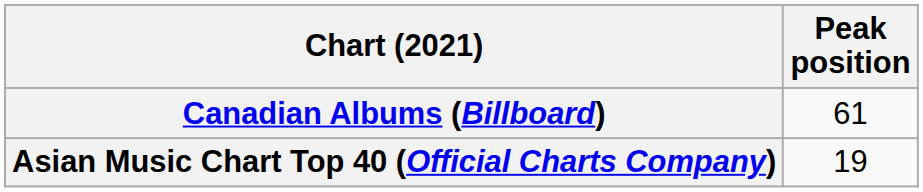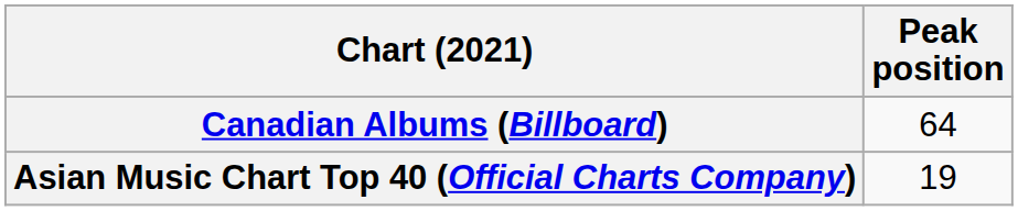Canadian Albums (Billboard) | Peak position: 61 -> 64
